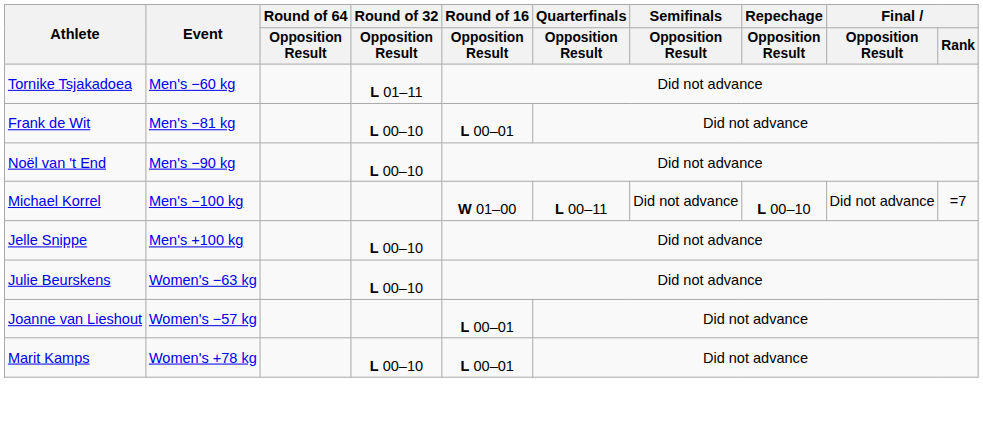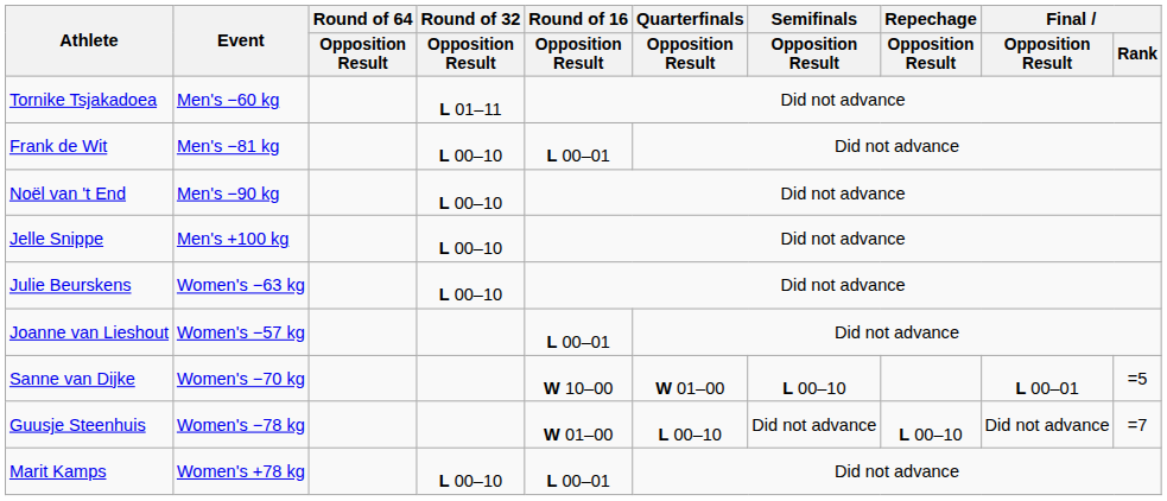- row: Michael Korrel | Men's −100 kg | W 01–00 | L 00–11 | Did not advance | L 00–10 | Did not advance | =7
+ row: Sanne van Dijke | Women's −70 kg | W 10–00 | W 01–00 | L 00–10 | L 00–01 | =5
+ row: Guusje Steenhuis | Women's −78 kg | W 01–00 | L 00–10 | Did not advance | L 00–10 | Did not advance | =7
